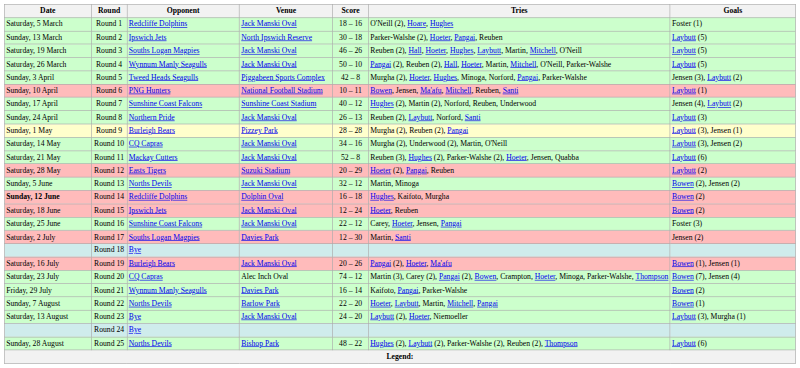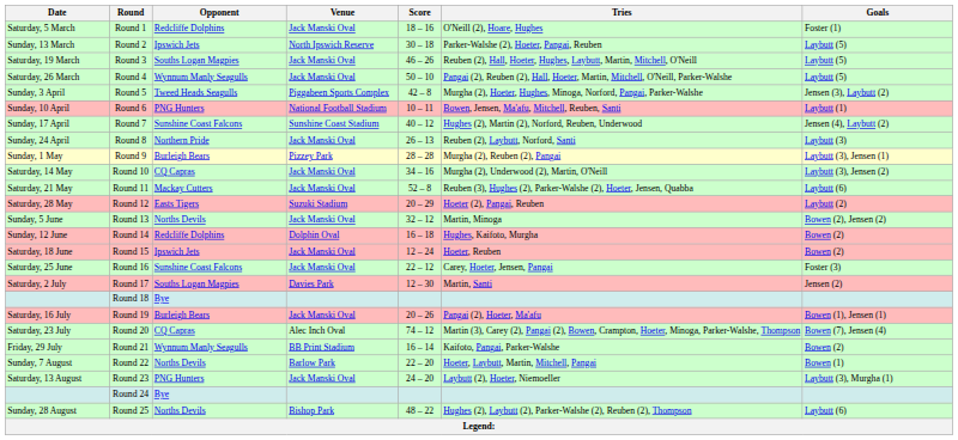Round 14 | Date: bold -> normal
Round 21 | Venue: Davies Park -> BB Print Stadium
Round 23 | Opponent: Bye -> PNG Hunters
